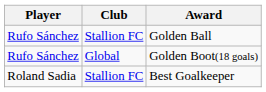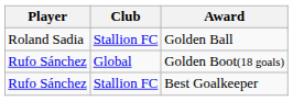Golden Ball | Player: Rufo Sánchez -> Roland Sadia
Best Goalkeeper | Player: Roland Sadia -> Rufo Sánchez
